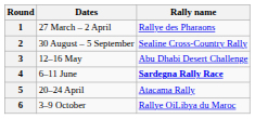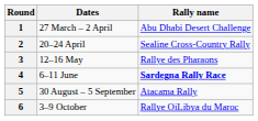1 | Rally name: Rallye des Pharaons -> Abu Dhabi Desert Challenge
2 | Dates: 30 August – 5 September -> 20–24 April
3 | Rally name: Abu Dhabi Desert Challenge -> Rallye des Pharaons
5 | Dates: 20–24 April -> 30 August – 5 September
